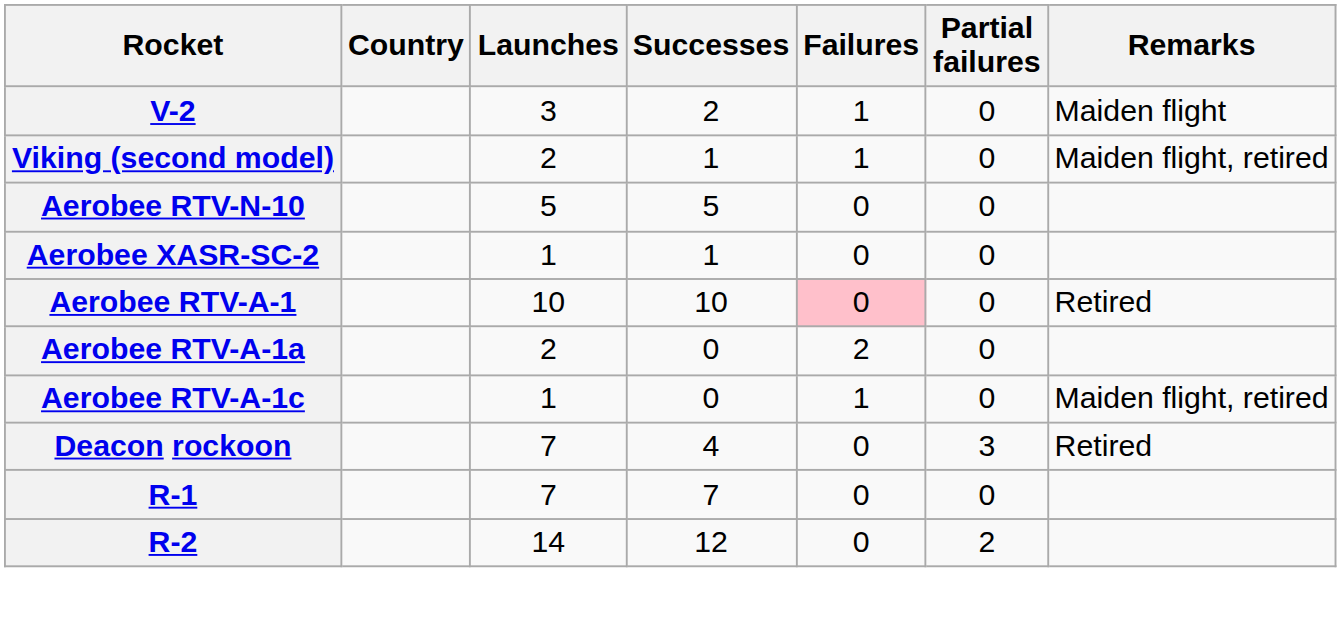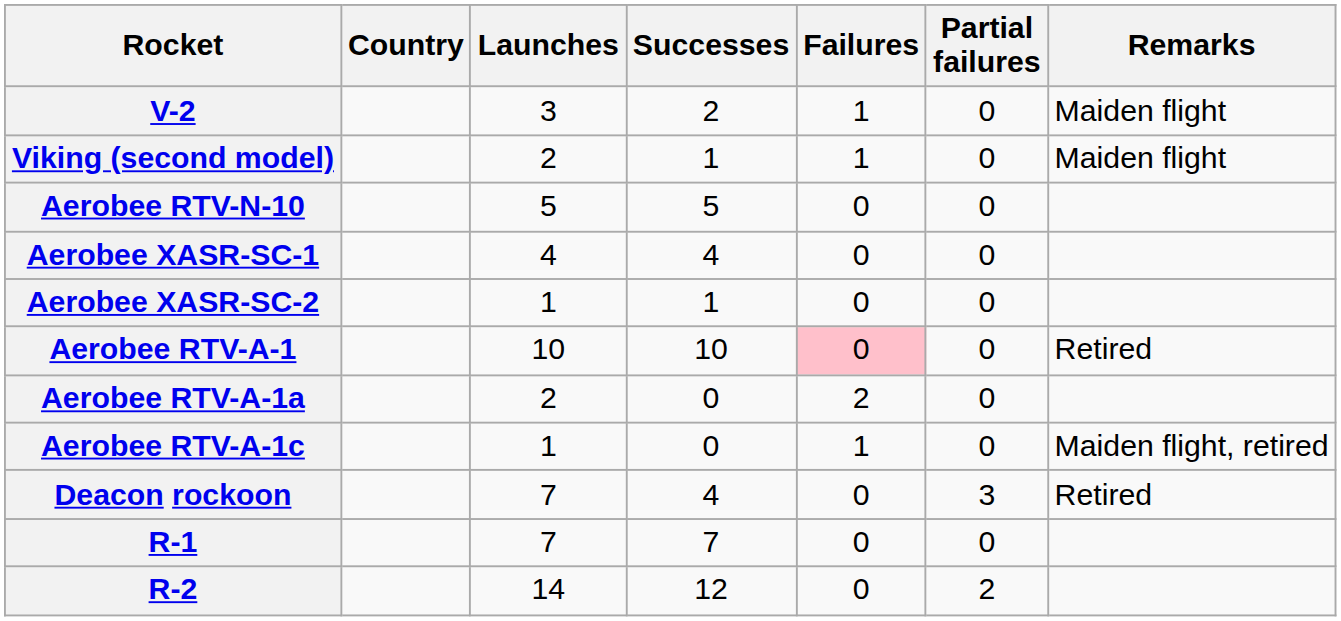Viking (second model) | Remarks: Maiden flight, retired -> Maiden flight
+ row: Aerobee XASR-SC-1 | 4 | 4 | 0 | 0
